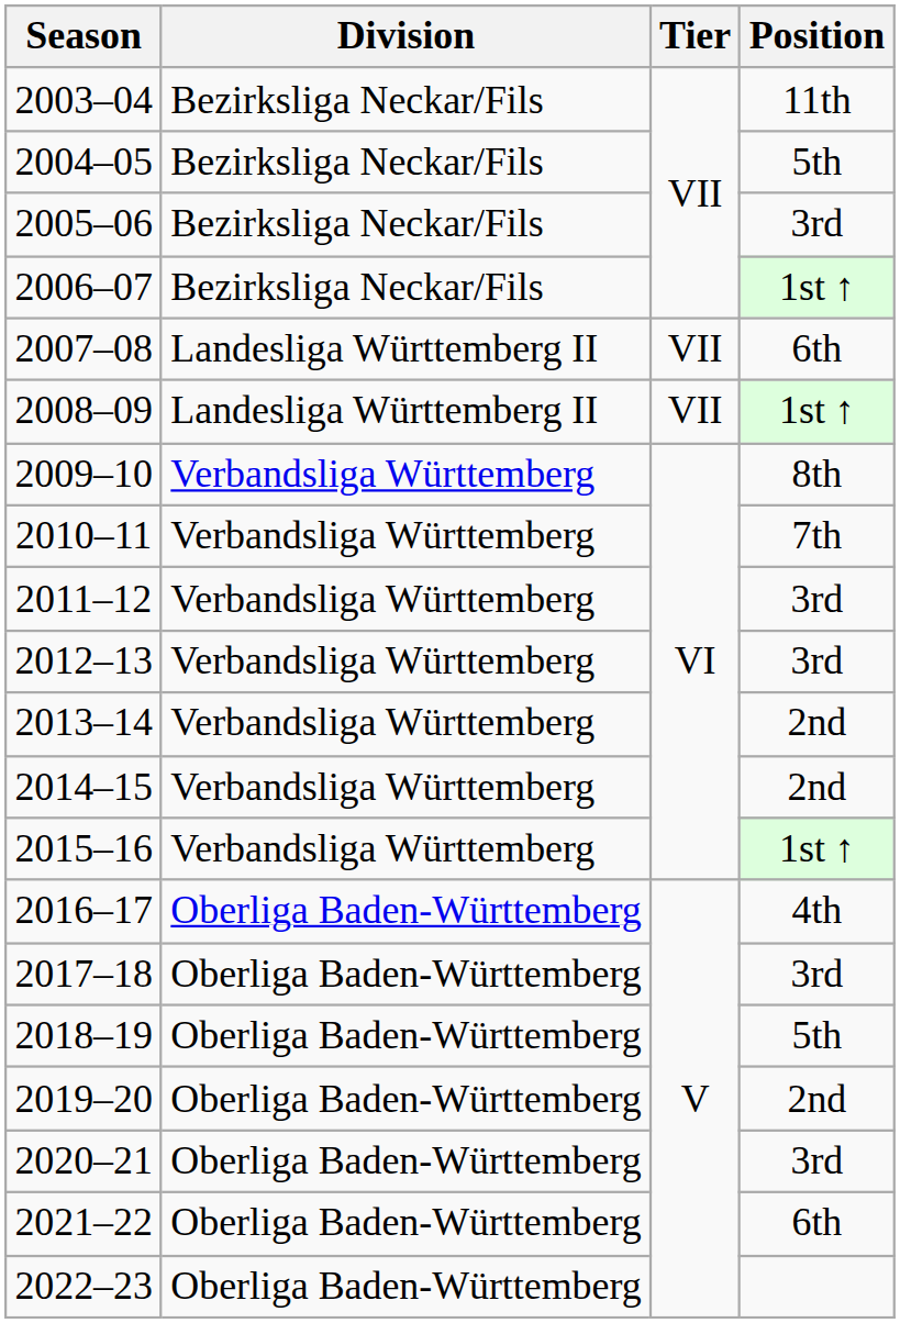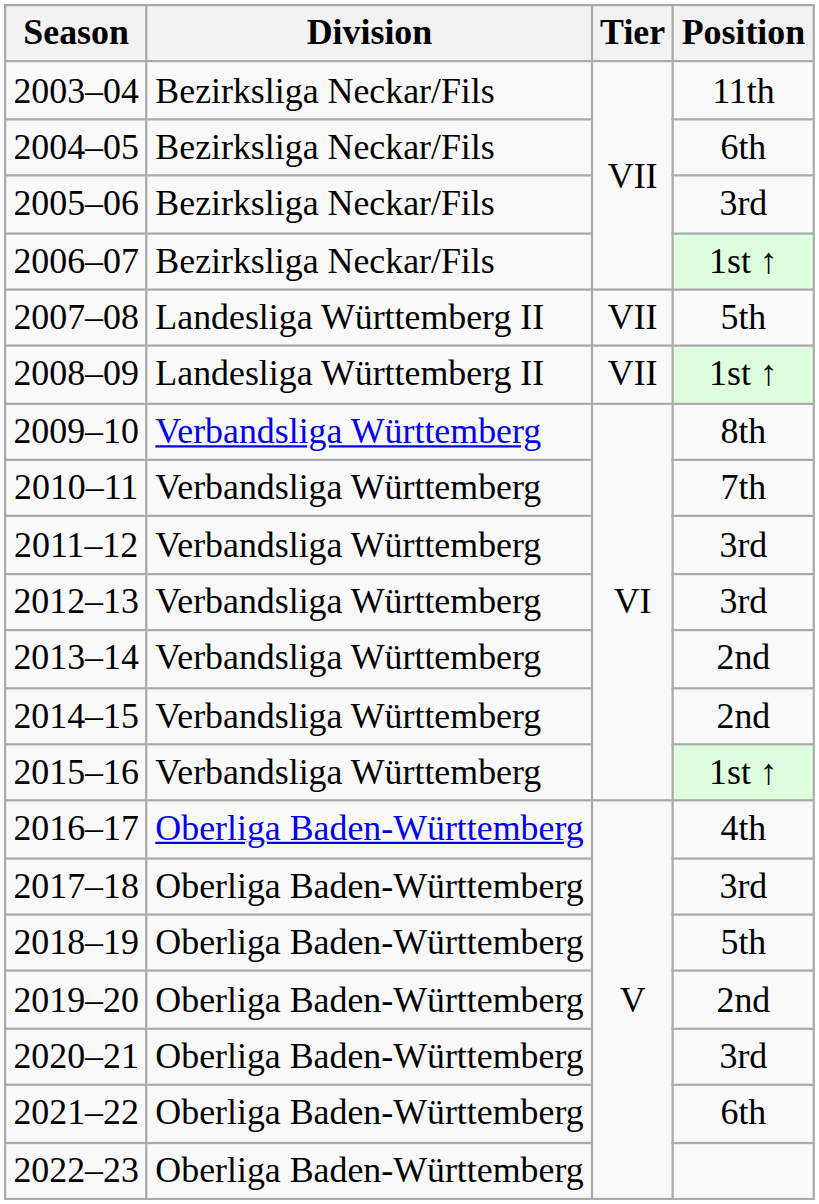2004–05 | Position: 5th -> 6th
2007–08 | Position: 6th -> 5th
